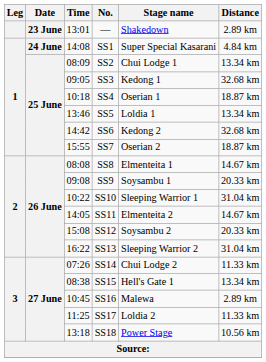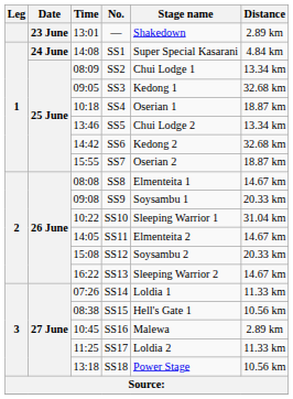SS5 | Stage name: Loldia 1 -> Chui Lodge 2
SS13 | Distance: 31.04 km -> 14.67 km
SS14 | Stage name: Chui Lodge 2 -> Loldia 1
SS15 | Distance: 13.34 km -> 10.56 km
